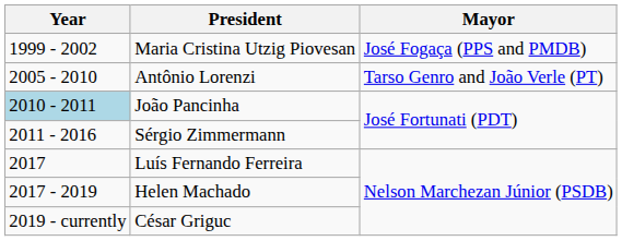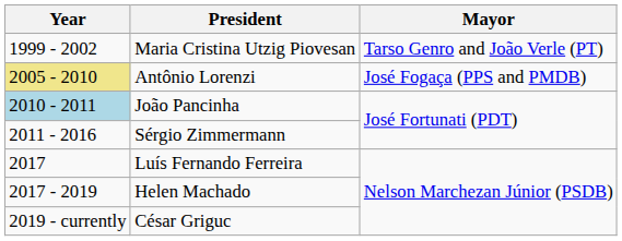Maria Cristina Utzig Piovesan | Mayor: José Fogaça (PPS and PMDB) -> Tarso Genro and João Verle (PT)
Antônio Lorenzi | Year: no background -> khaki background
Antônio Lorenzi | Mayor: Tarso Genro and João Verle (PT) -> José Fogaça (PPS and PMDB)
